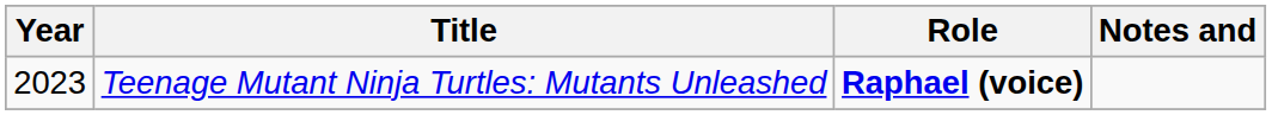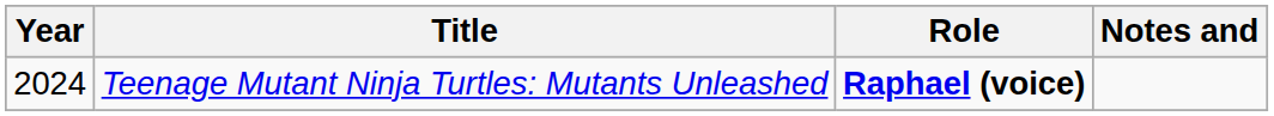Teenage Mutant Ninja Turtles: Mutants Unleashed | Year: 2023 -> 2024
